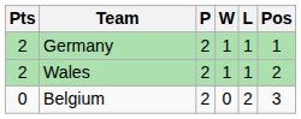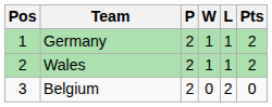columns swapped: Pos <-> Pts
